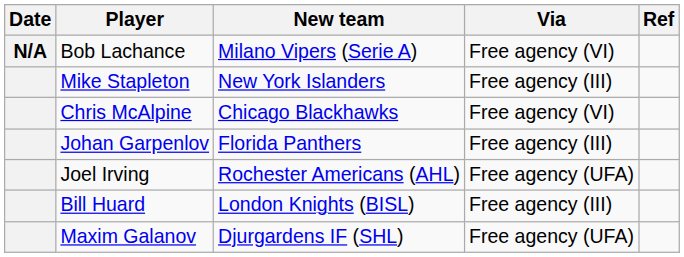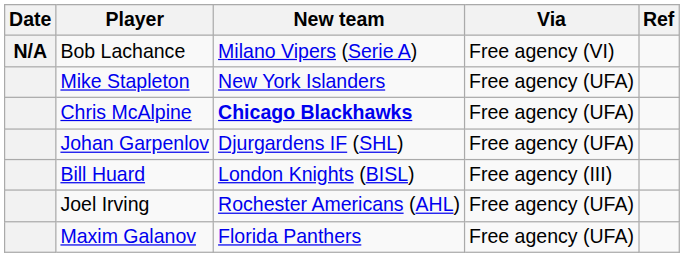Mike Stapleton | Via: Free agency (III) -> Free agency (UFA)
Chris McAlpine | New team: normal -> bold
Chris McAlpine | Via: Free agency (VI) -> Free agency (UFA)
Johan Garpenlov | New team: Florida Panthers -> Djurgardens IF (SHL)
Johan Garpenlov | Via: Free agency (III) -> Free agency (UFA)
rows swapped: Bill Huard <-> Joel Irving
Maxim Galanov | New team: Djurgardens IF (SHL) -> Florida Panthers
